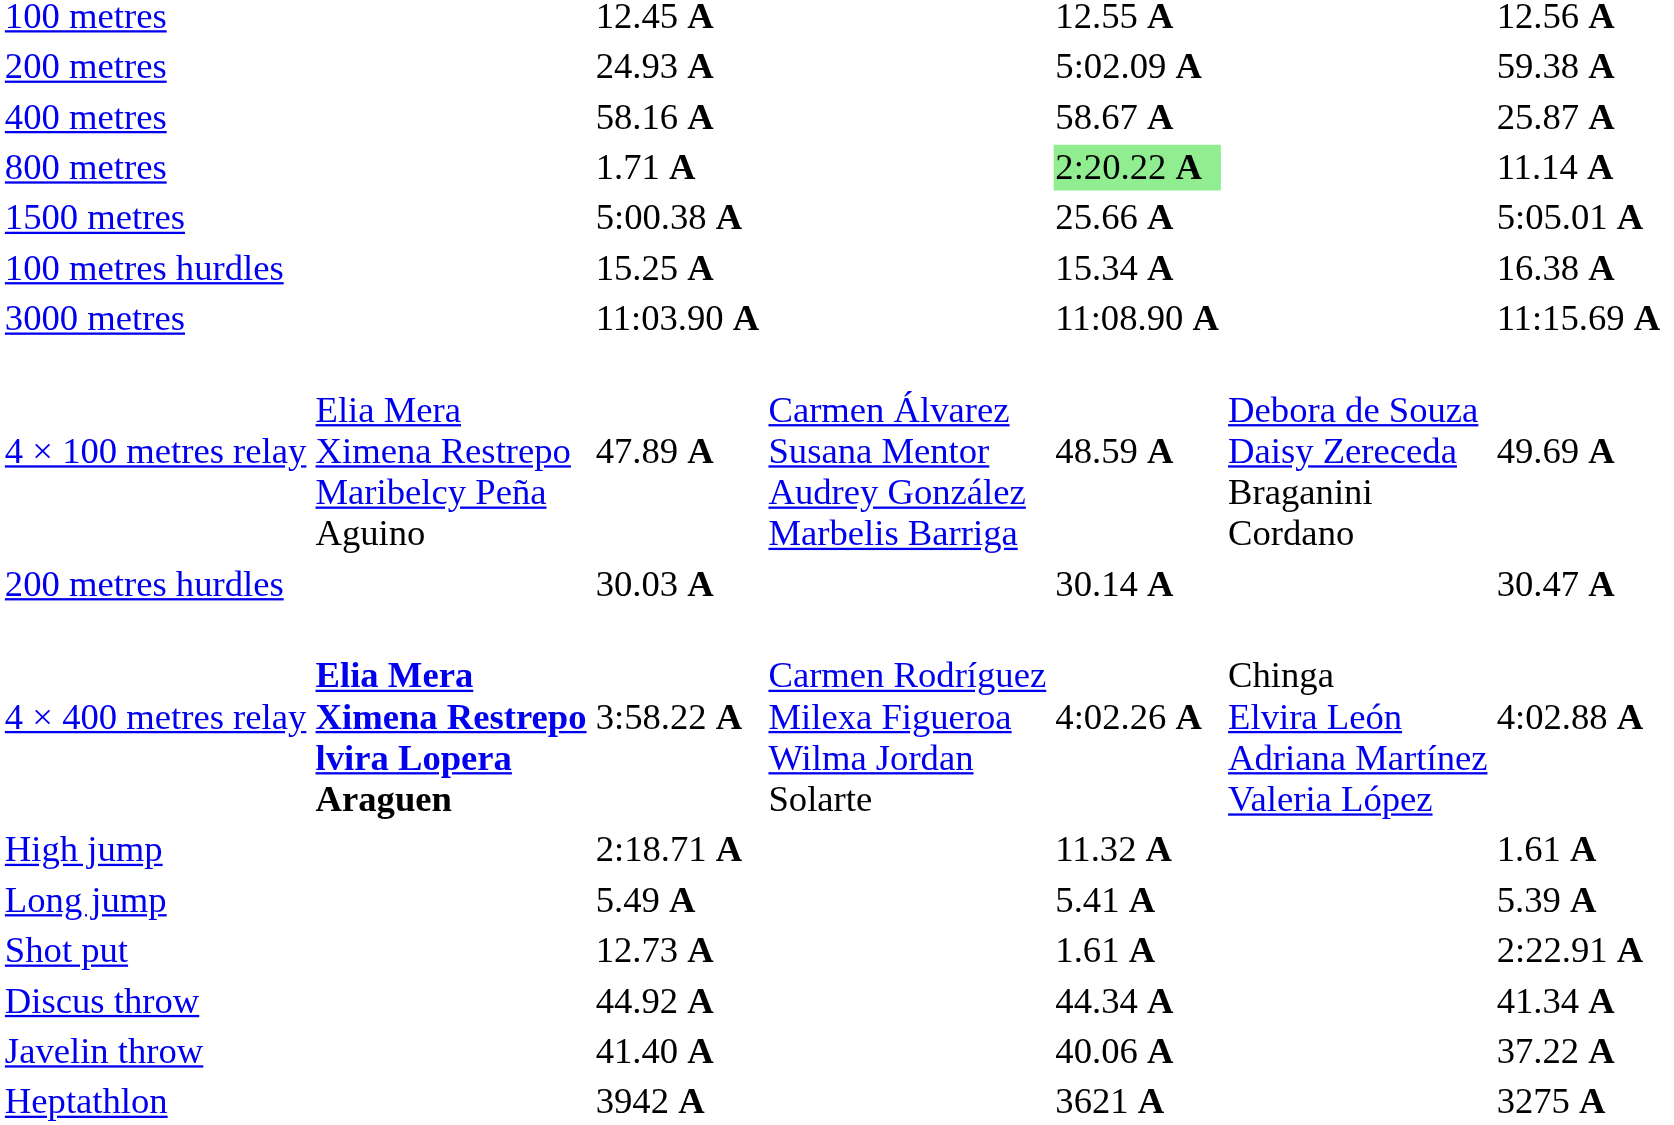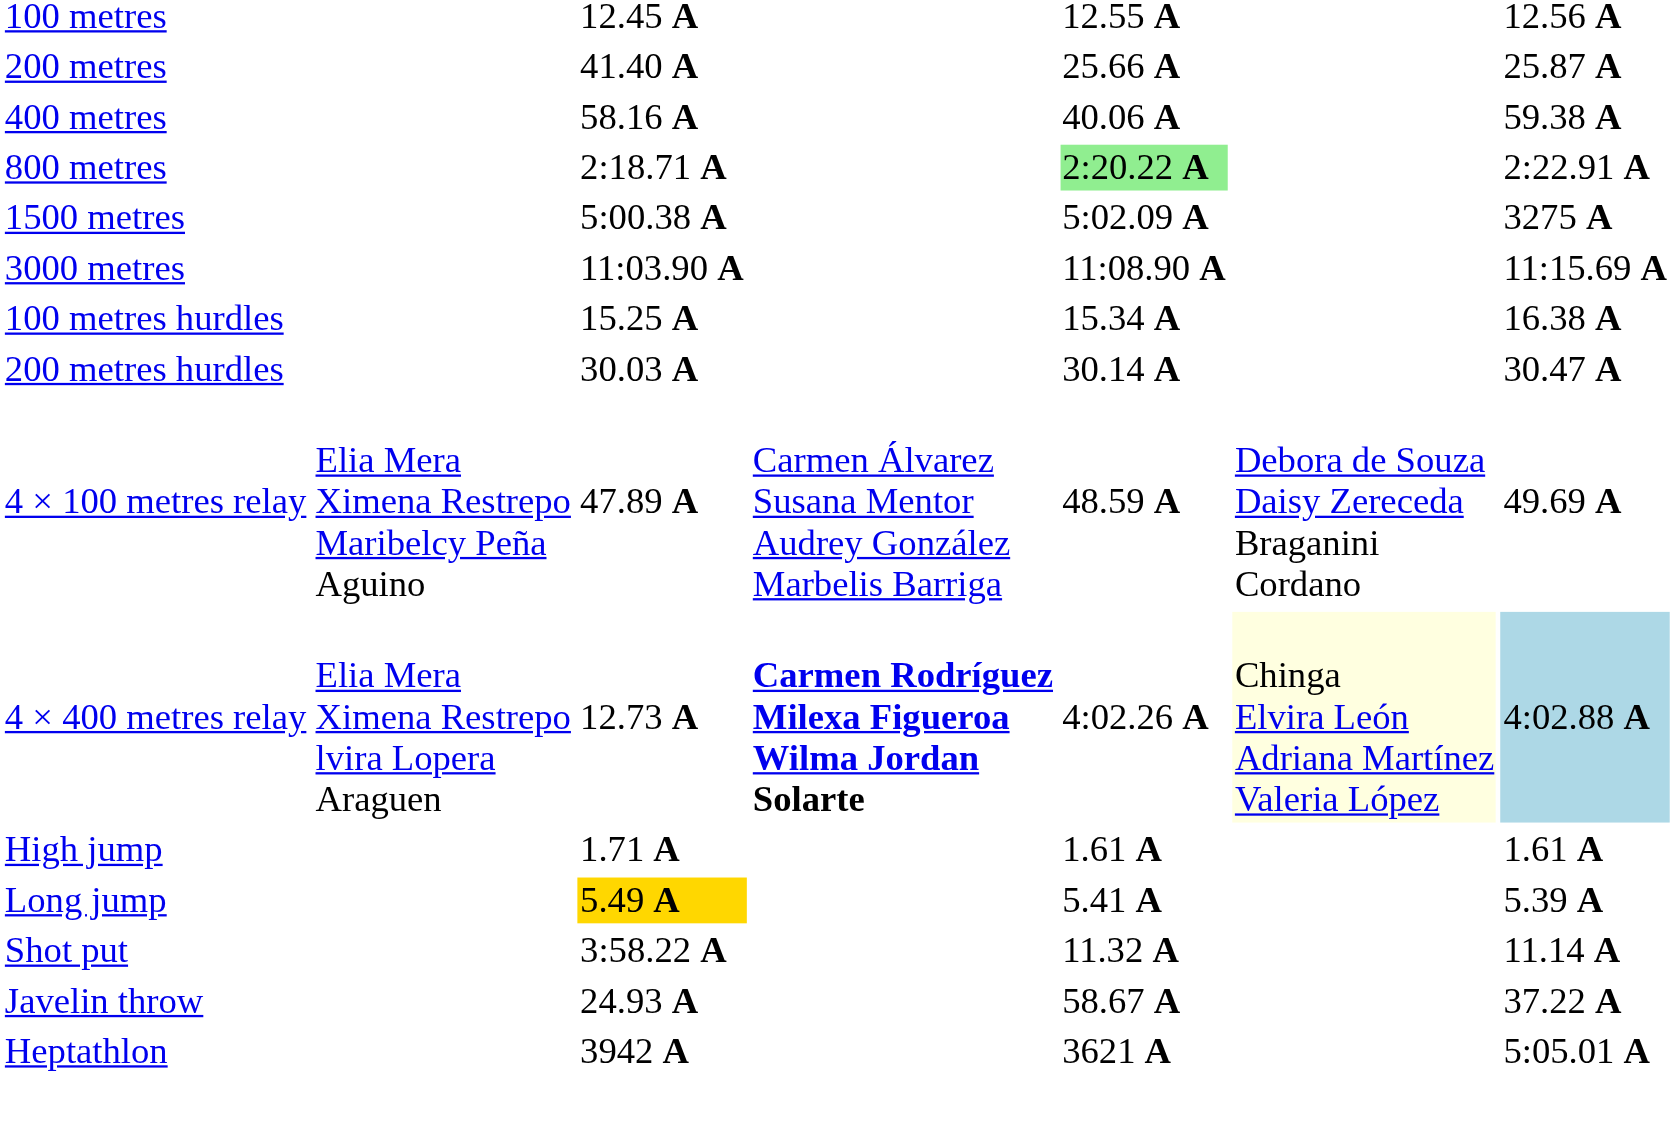200 metres | column 3: 24.93 A -> 41.40 A
200 metres | column 5: 5:02.09 A -> 25.66 A
200 metres | column 7: 59.38 A -> 25.87 A
400 metres | column 5: 58.67 A -> 40.06 A
400 metres | column 7: 25.87 A -> 59.38 A
800 metres | column 3: 1.71 A -> 2:18.71 A
800 metres | column 7: 11.14 A -> 2:22.91 A
1500 metres | column 5: 25.66 A -> 5:02.09 A
1500 metres | column 7: 5:05.01 A -> 3275 A
rows swapped: 3000 metres <-> 100 metres hurdles
rows swapped: 200 metres hurdles <-> 4 × 100 metres relay
4 × 400 metres relay | column 2: bold -> normal
4 × 400 metres relay | column 3: 3:58.22 A -> 12.73 A
4 × 400 metres relay | column 4: normal -> bold
4 × 400 metres relay | column 6: no background -> lightyellow background
4 × 400 metres relay | column 7: no background -> lightblue background
High jump | column 3: 2:18.71 A -> 1.71 A
High jump | column 5: 11.32 A -> 1.61 A
Long jump | column 3: no background -> gold background
Shot put | column 3: 12.73 A -> 3:58.22 A
Shot put | column 5: 1.61 A -> 11.32 A
Shot put | column 7: 2:22.91 A -> 11.14 A
- row: Discus throw | 44.92 A | 44.34 A | 41.34 A
Javelin throw | column 3: 41.40 A -> 24.93 A
Javelin throw | column 5: 40.06 A -> 58.67 A
Heptathlon | column 7: 3275 A -> 5:05.01 A
